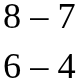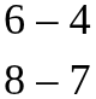rows swapped: 8 – 7 <-> 6 – 4
